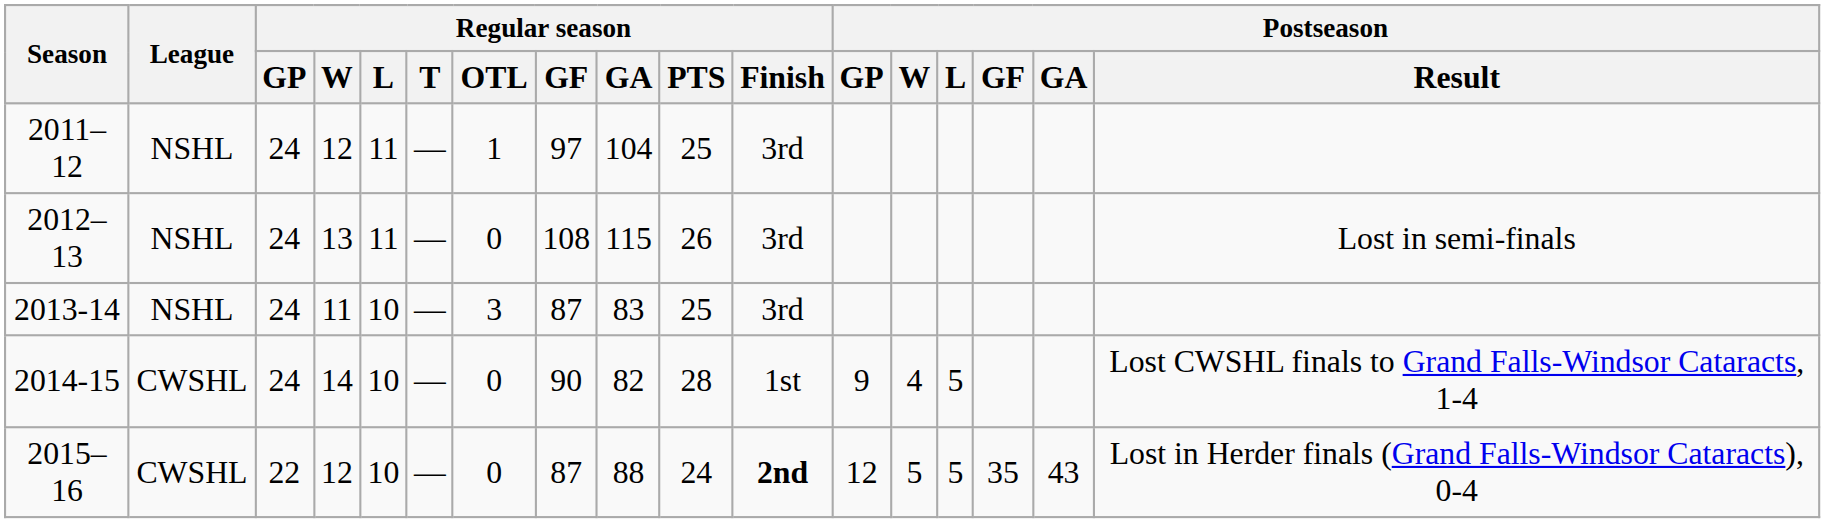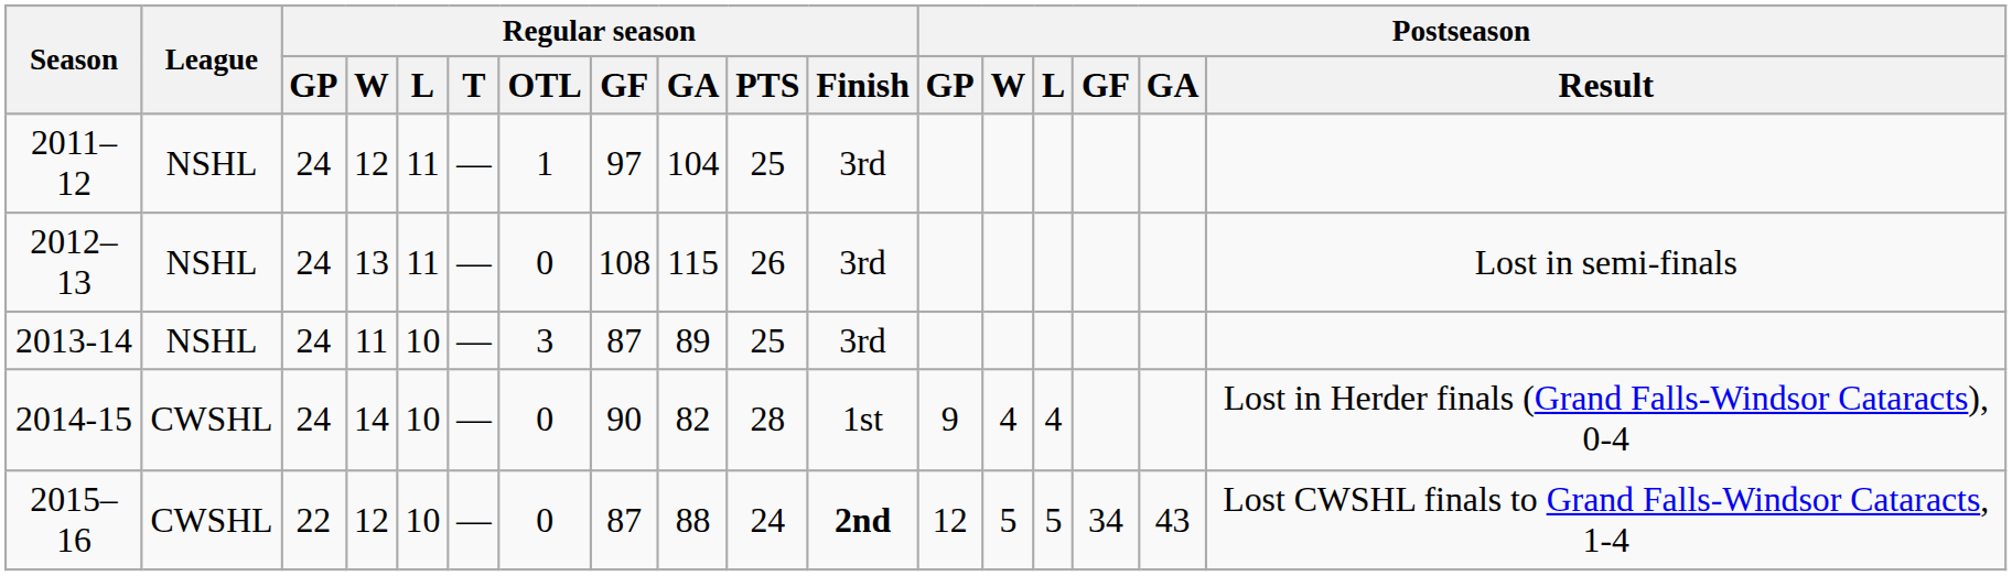2013-14 | Regular season / GA: 83 -> 89
2014-15 | Postseason / L: 5 -> 4
2014-15 | Postseason / Result: Lost CWSHL finals to Grand Falls-Windsor Cataracts, 1-4 -> Lost in Herder finals (Grand Falls-Windsor Cataracts), 0-4
2015–16 | Postseason / GF: 35 -> 34
2015–16 | Postseason / Result: Lost in Herder finals (Grand Falls-Windsor Cataracts), 0-4 -> Lost CWSHL finals to Grand Falls-Windsor Cataracts, 1-4
